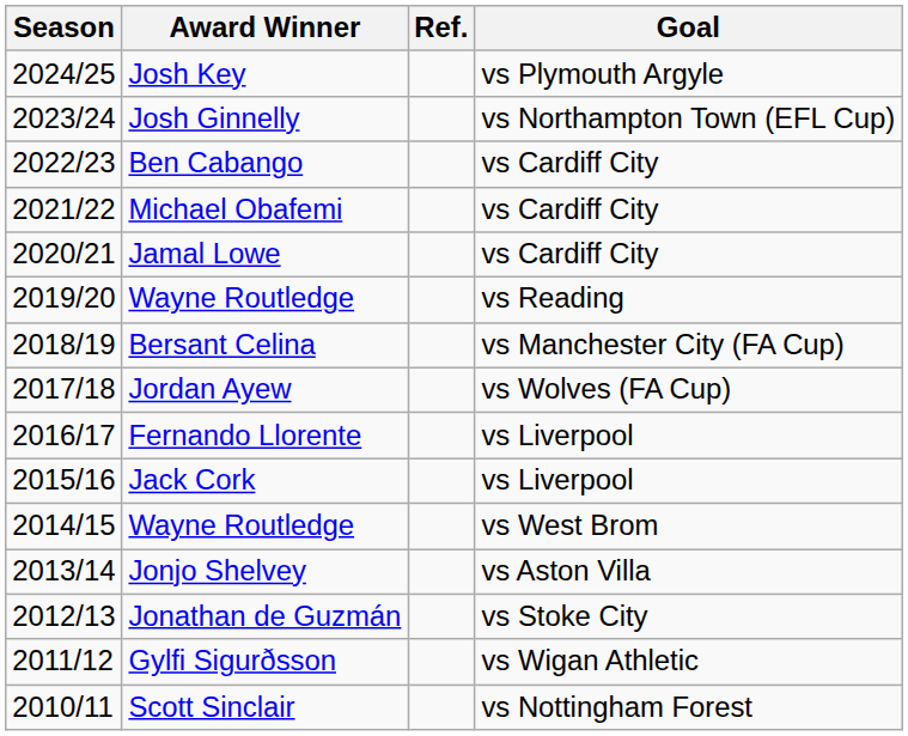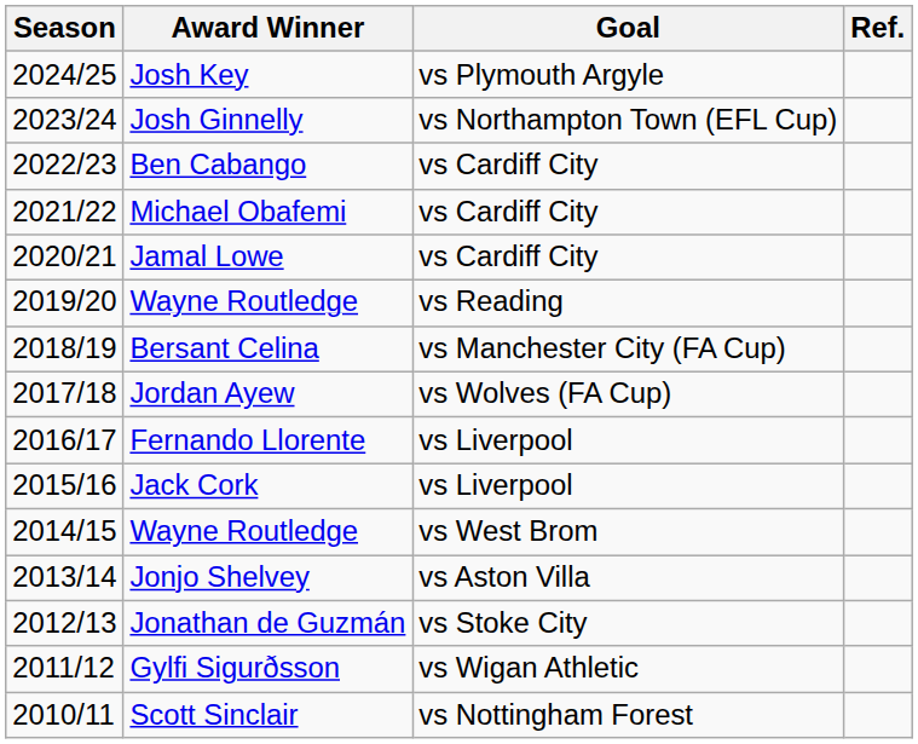columns swapped: Goal <-> Ref.
